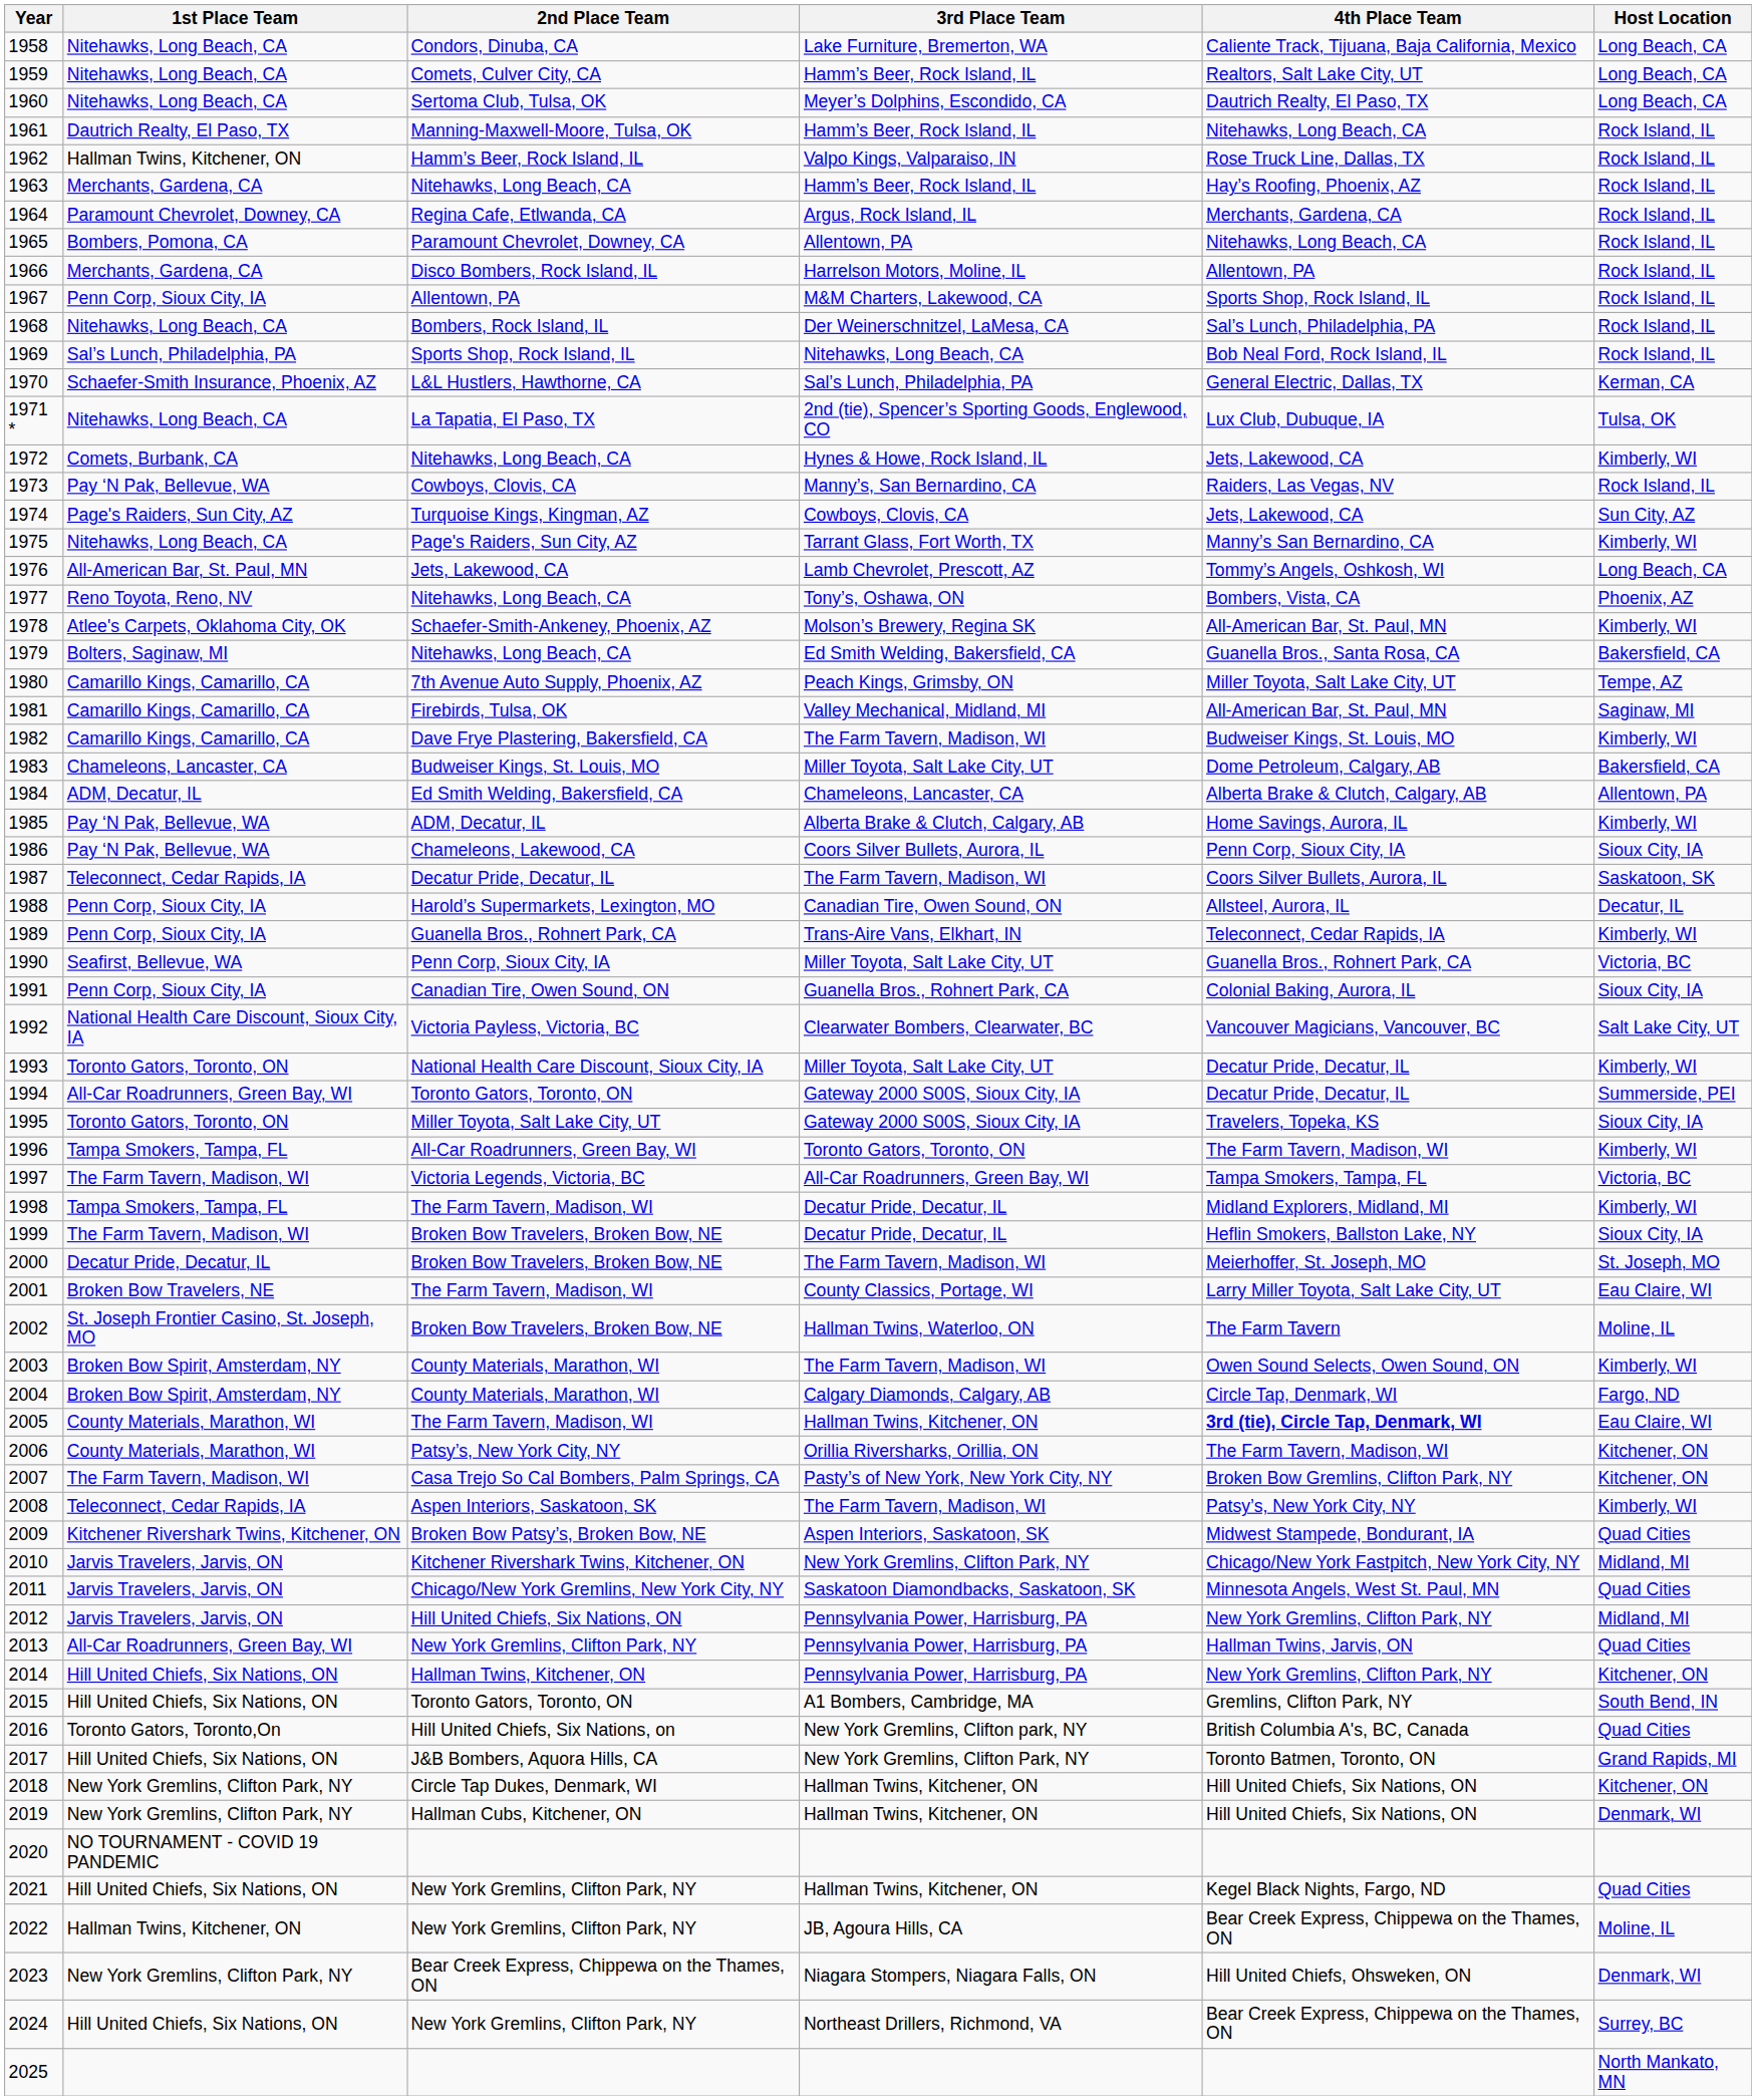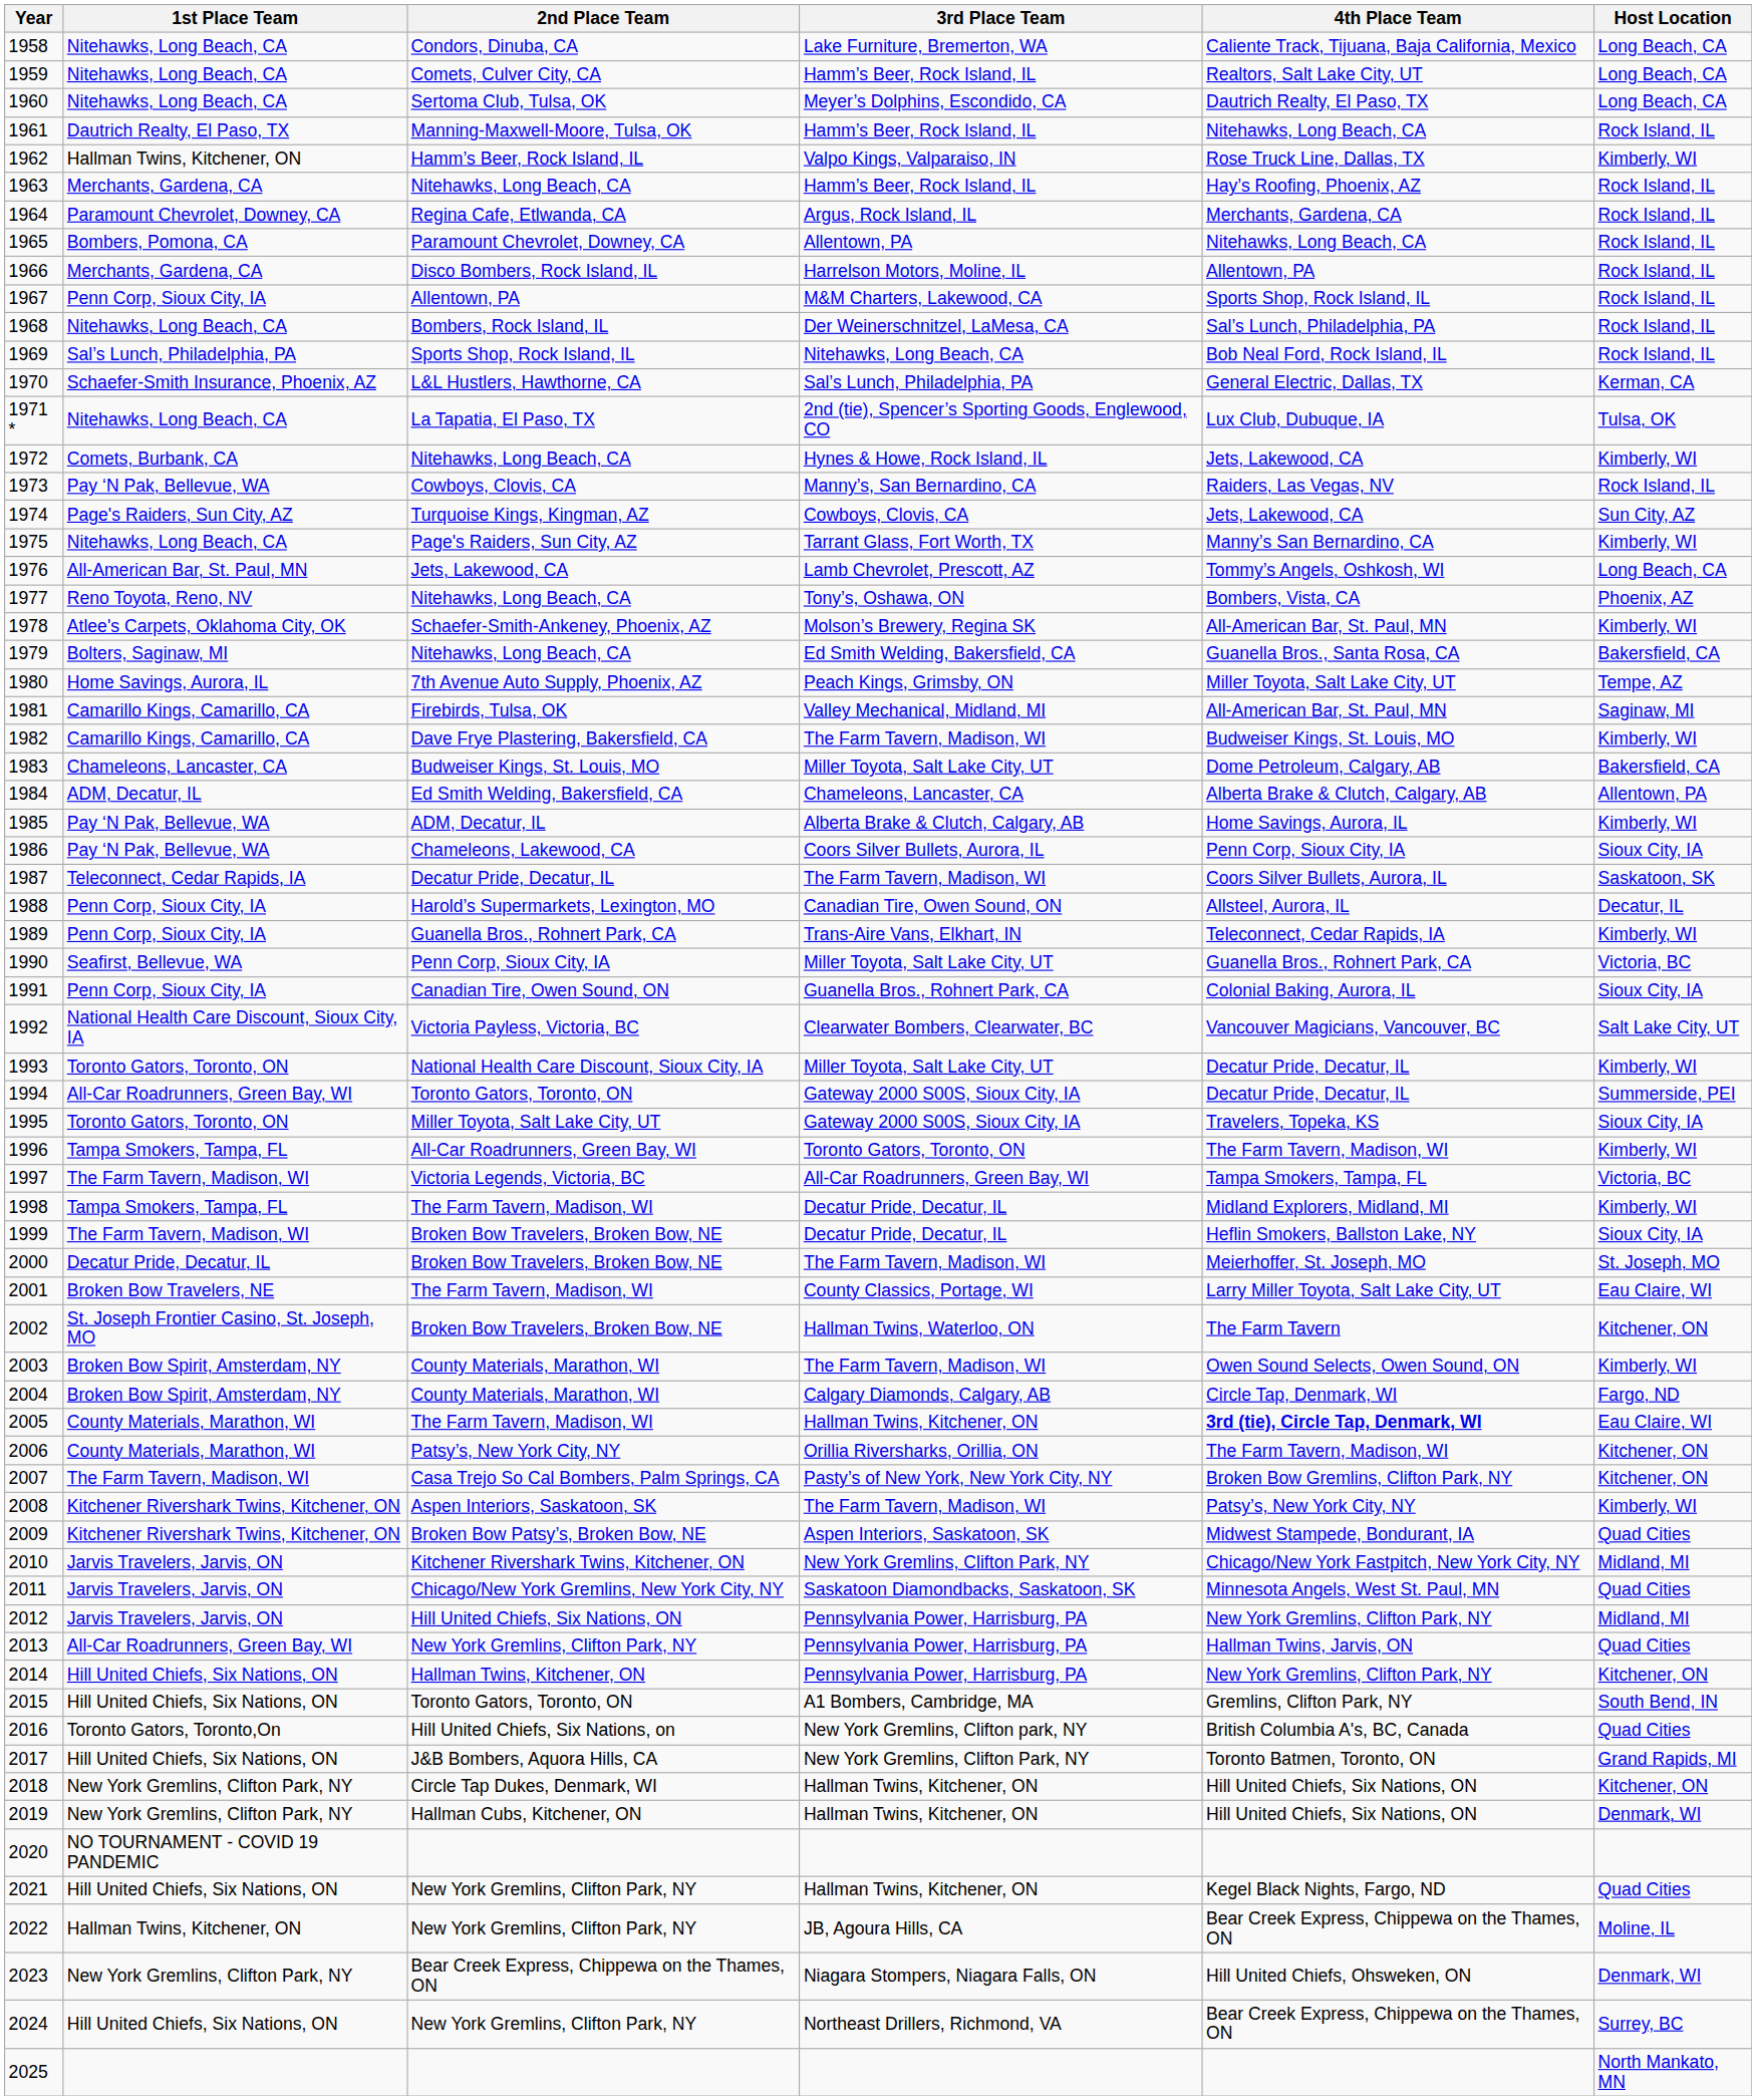1962 | Host Location: Rock Island, IL -> Kimberly, WI
1980 | 1st Place Team: Camarillo Kings, Camarillo, CA -> Home Savings, Aurora, IL
2002 | Host Location: Moline, IL -> Kitchener, ON
2008 | 1st Place Team: Teleconnect, Cedar Rapids, IA -> Kitchener Rivershark Twins, Kitchener, ON
